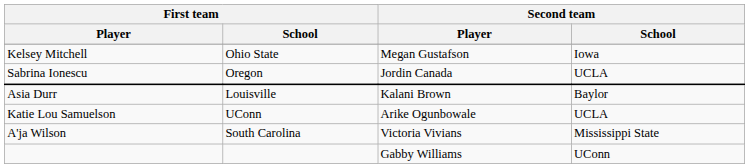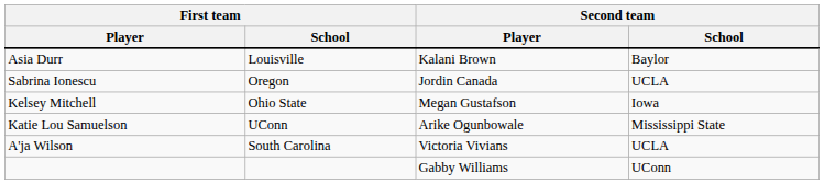rows swapped: Asia Durr <-> Kelsey Mitchell
Katie Lou Samuelson | Second team / School: UCLA -> Mississippi State
A'ja Wilson | Second team / School: Mississippi State -> UCLA
